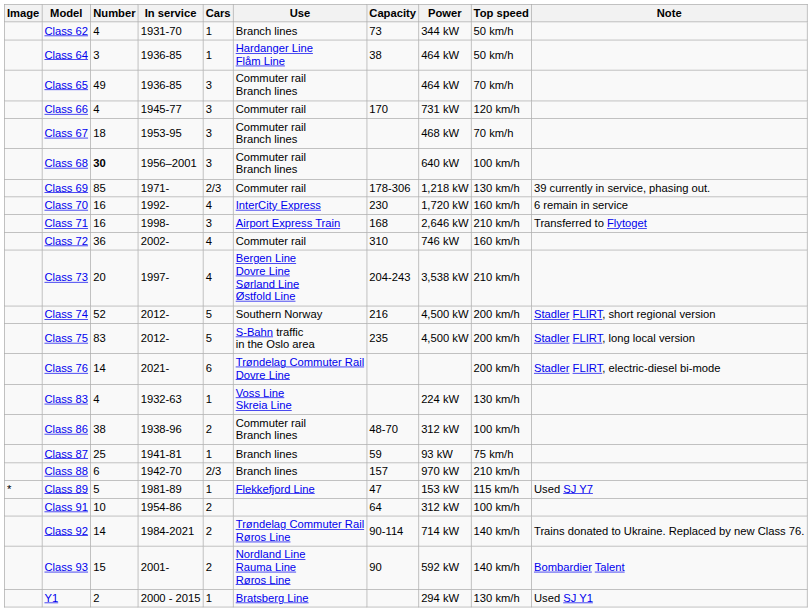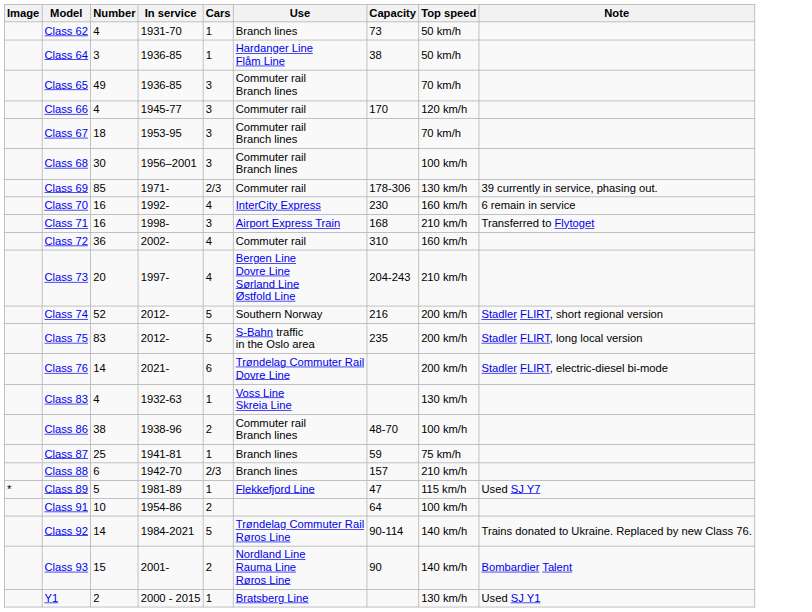- column: Power | 344 kW | 464 kW | 464 kW | 731 kW | 468 kW | 640 kW | 1,218 kW | 1,720 kW | 2,646 kW | 746 kW | 3,538 kW | 4,500 kW | 4,500 kW | 224 kW | 312 kW | 93 kW | 970 kW | 153 kW | 312 kW | 714 kW | 592 kW | 294 kW
Class 68 | Number: bold -> normal
Class 92 | Cars: 2 -> 5
